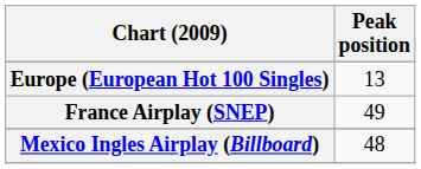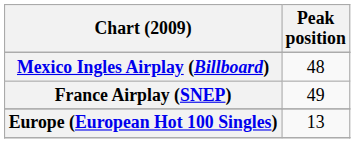rows swapped: Europe (European Hot 100 Singles) <-> Mexico Ingles Airplay (Billboard)
